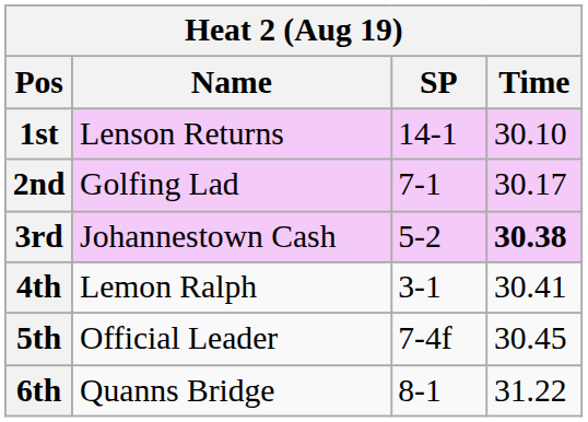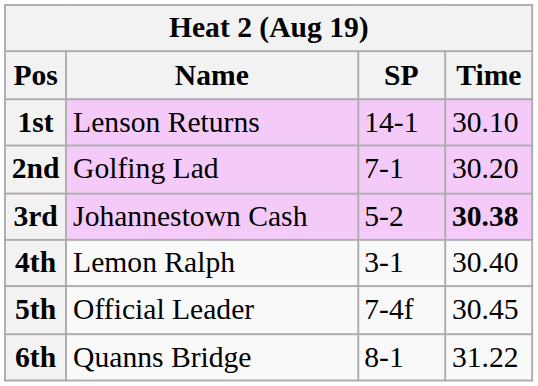2nd | Time: 30.17 -> 30.20
4th | Time: 30.41 -> 30.40
